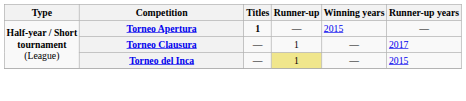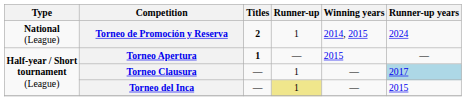+ row: National (League) | Torneo de Promoción y Reserva | 2 | 1 | 2014, 2015 | 2024
Torneo Clausura | Runner-up years: no background -> lightblue background
